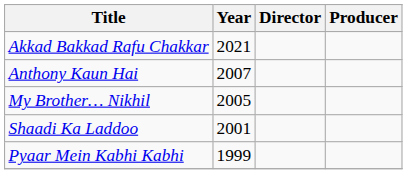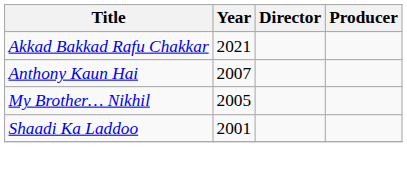- row: Pyaar Mein Kabhi Kabhi | 1999
